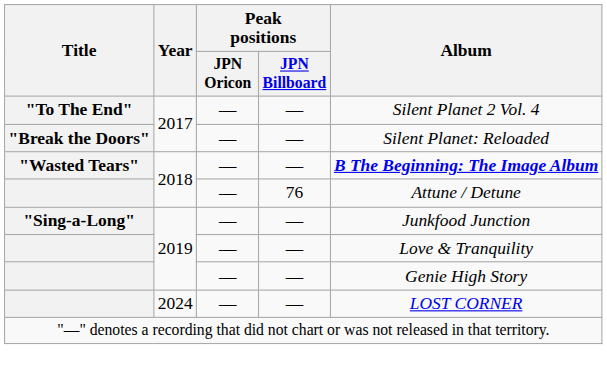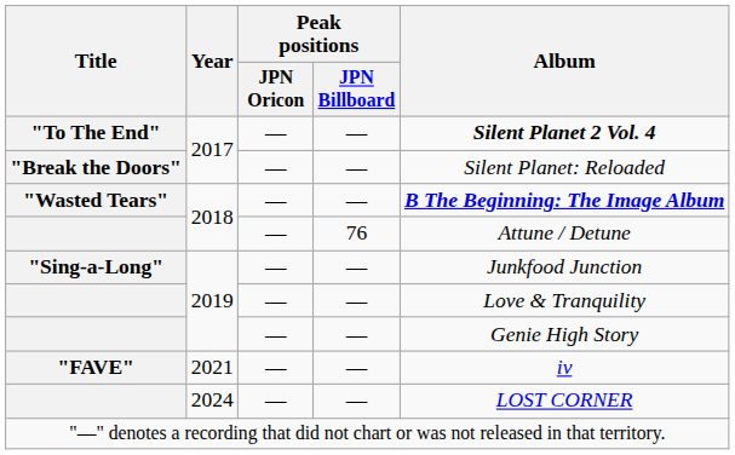"To The End" | Album: normal -> bold
+ row: "FAVE" | 2021 | — | — | iv
